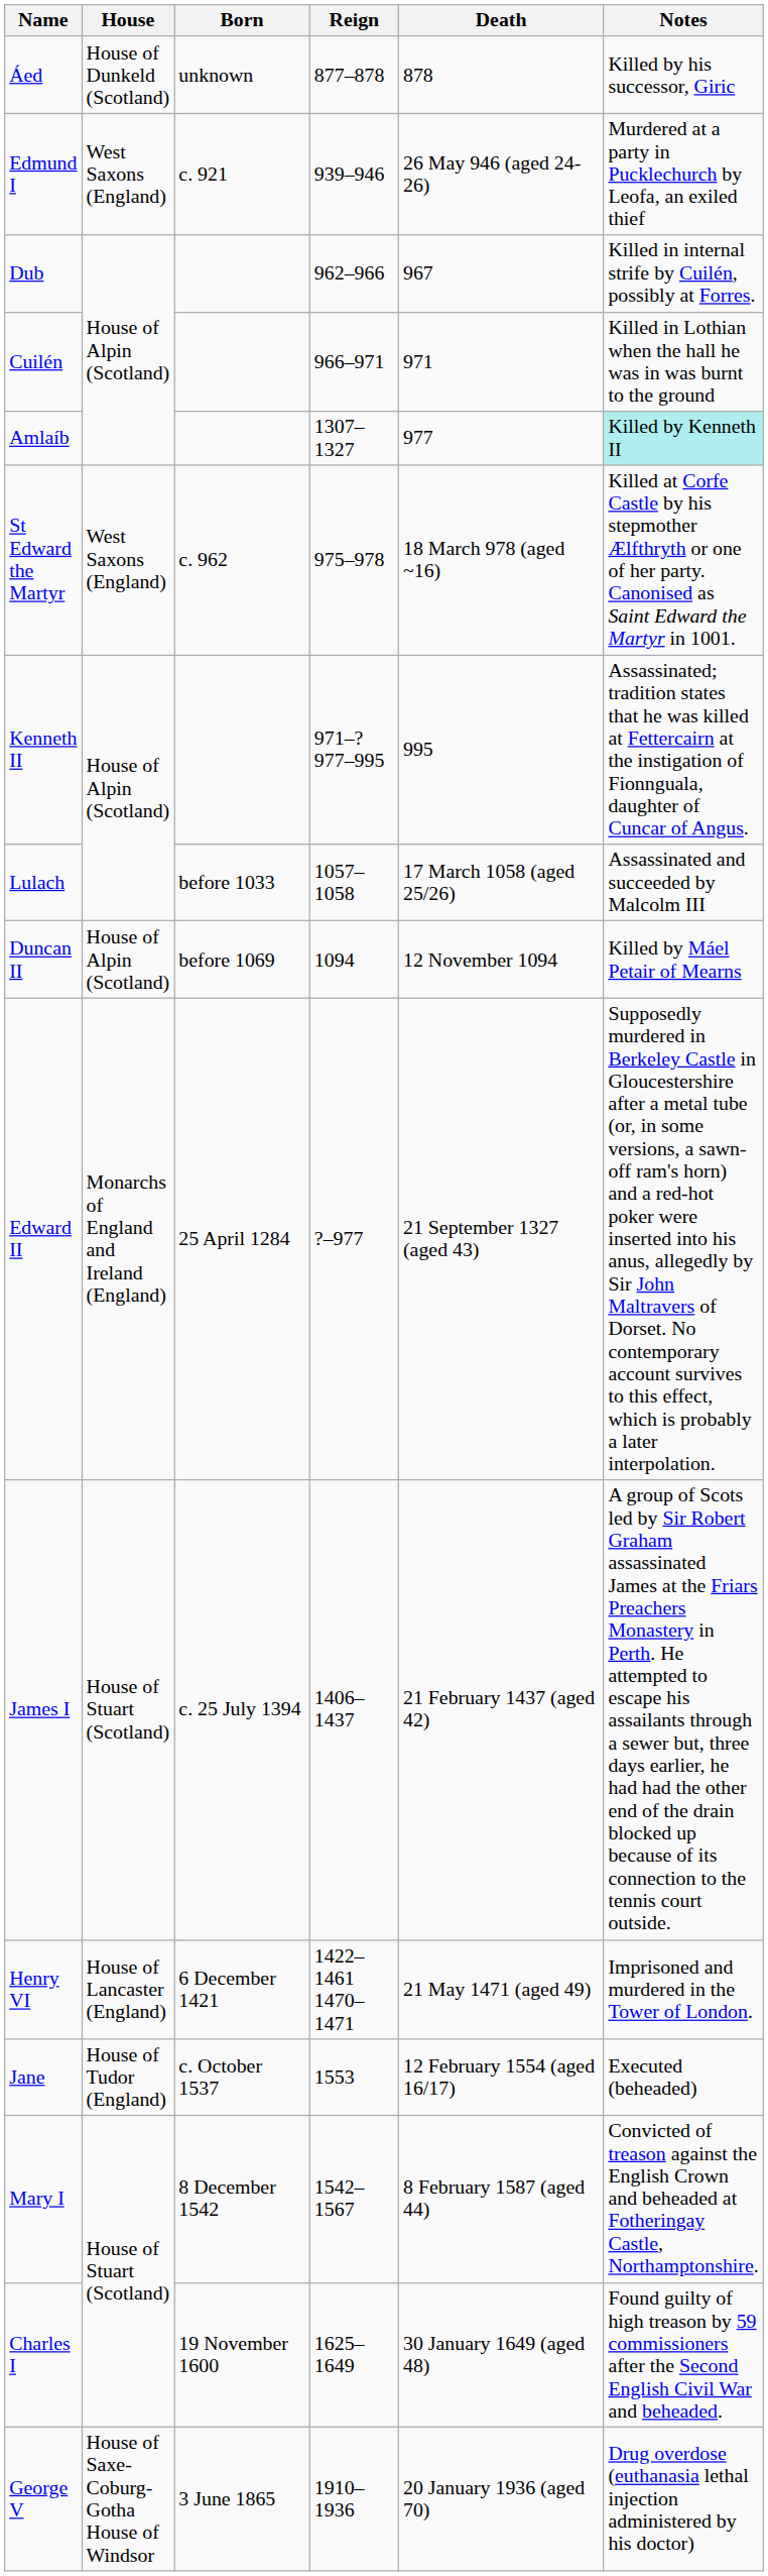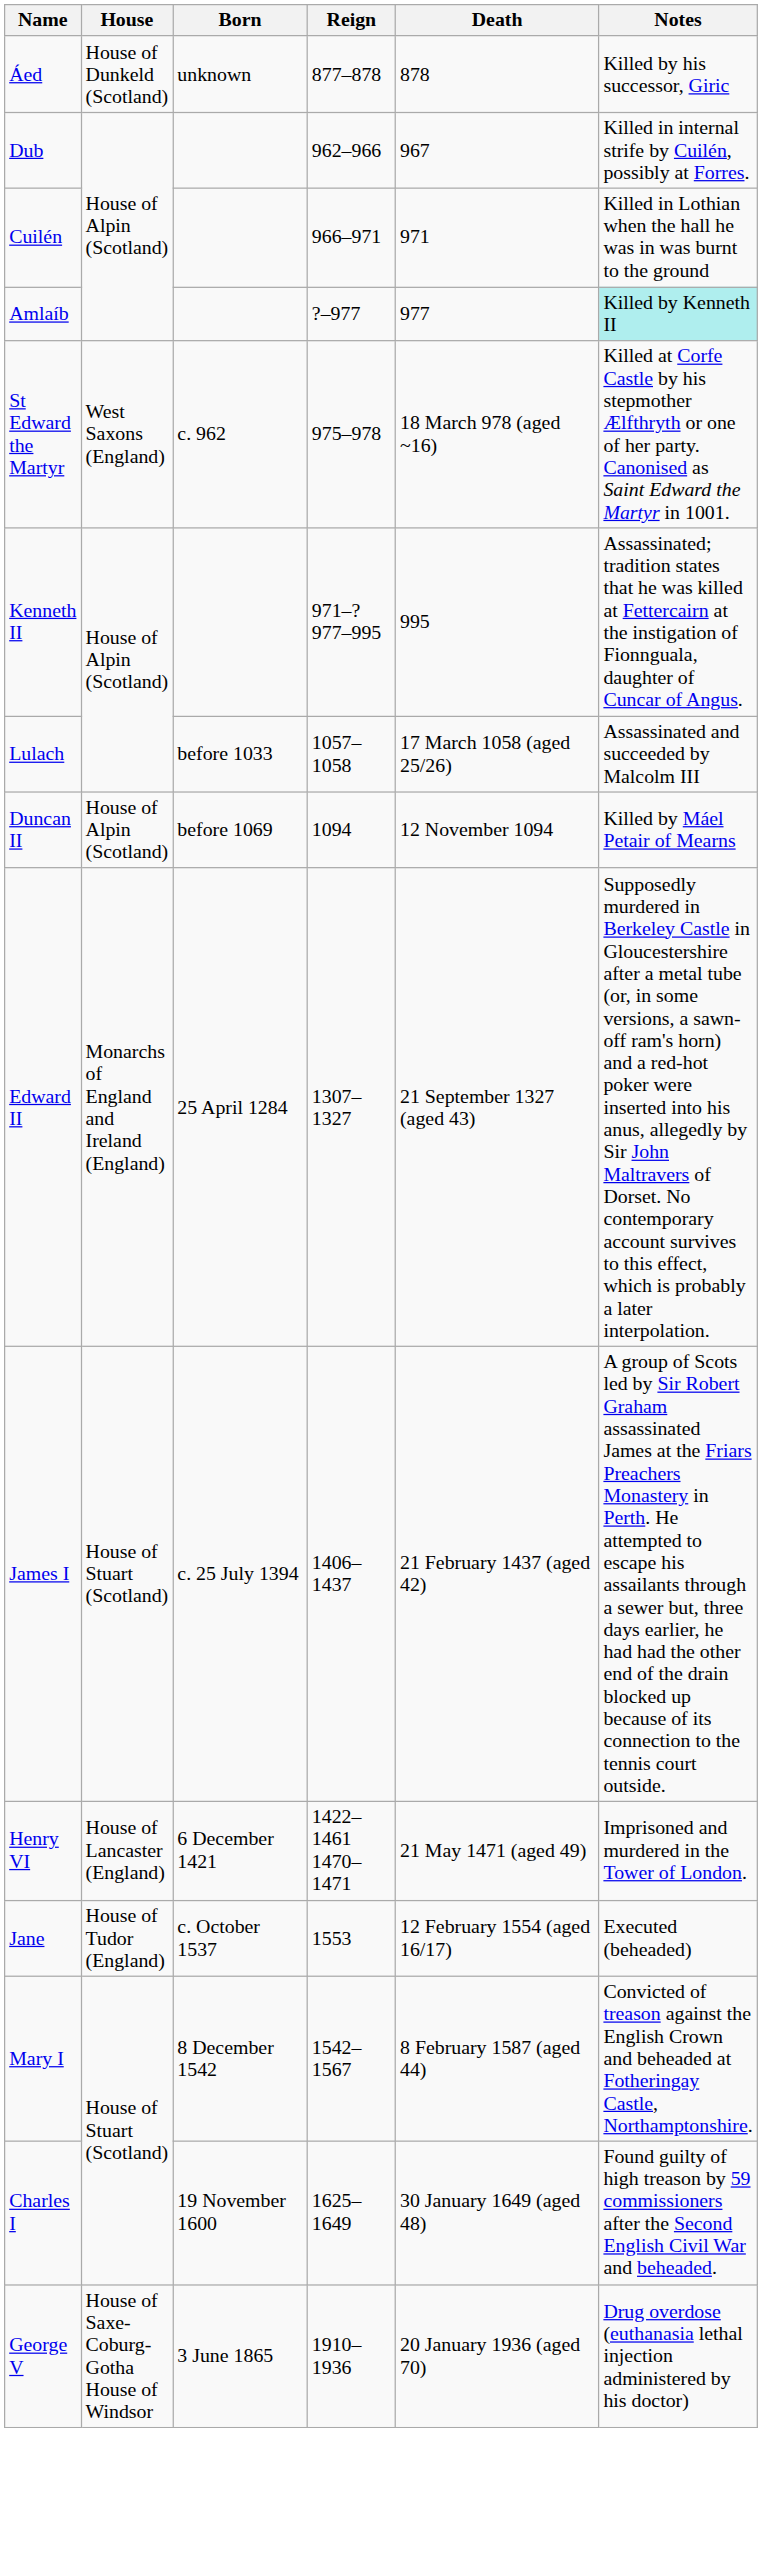- row: Edmund I | West Saxons (England) | c. 921 | 939–946 | 26 May 946 (aged 24-26) | Murdered at a party in Pucklechurch by Leofa, an exiled thief
Amlaíb | Reign: 1307–1327 -> ?–977
Edward II | Reign: ?–977 -> 1307–1327
